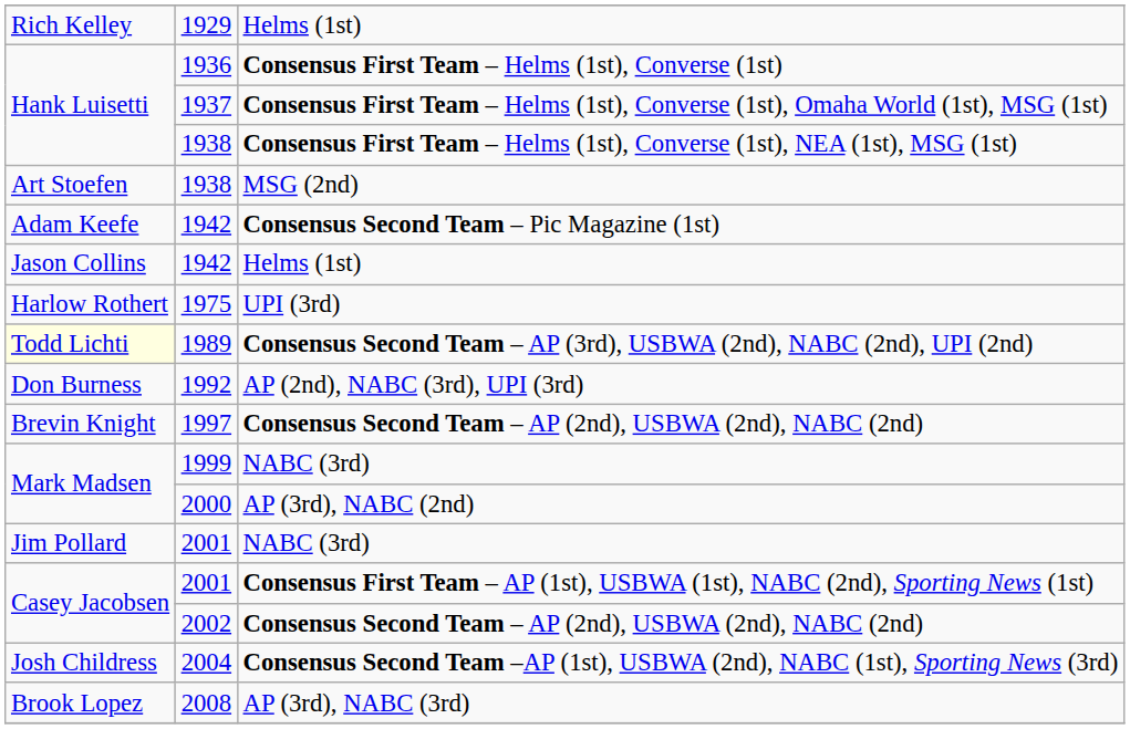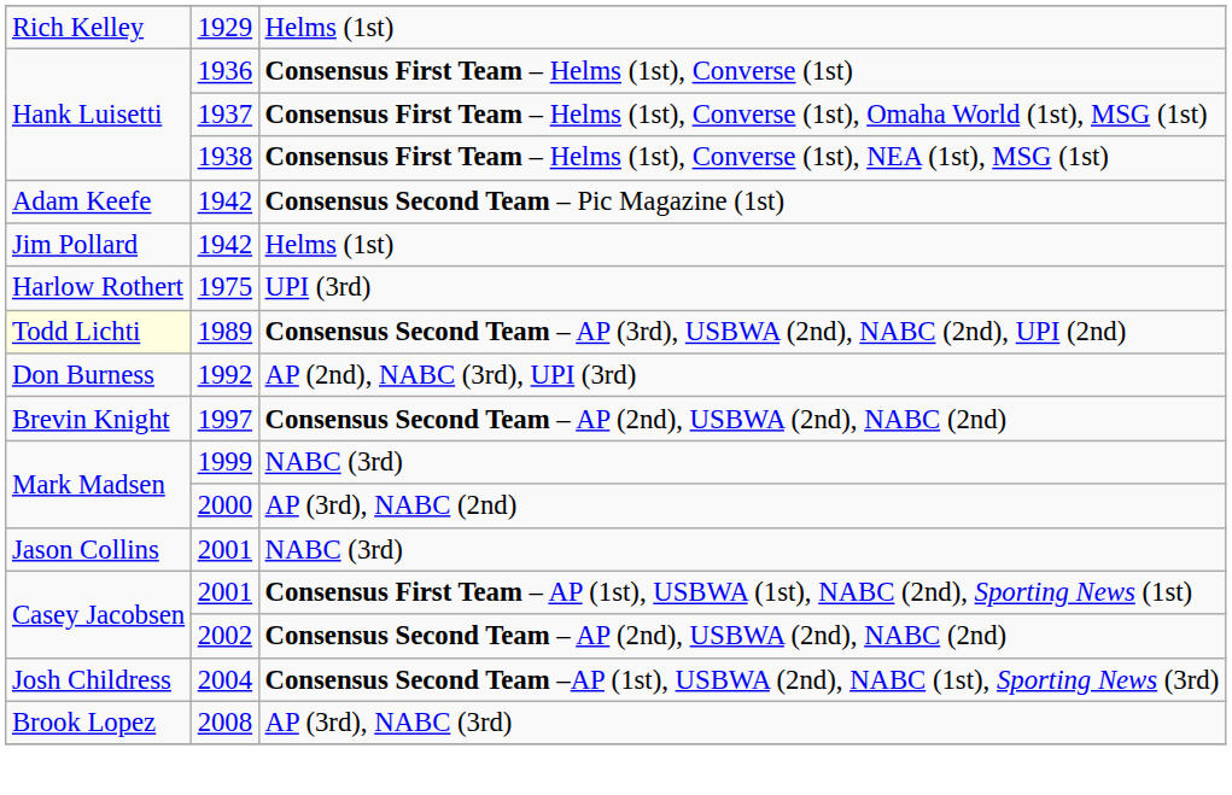- row: Art Stoefen | 1938 | MSG (2nd)
1942 / Helms (1st) | column 1: Jason Collins -> Jim Pollard
2001 / NABC (3rd) | column 1: Jim Pollard -> Jason Collins
